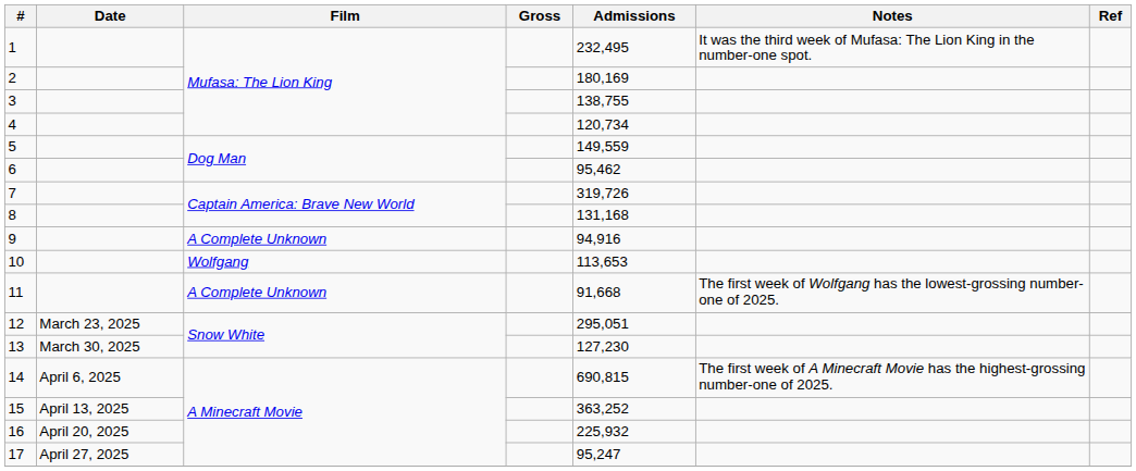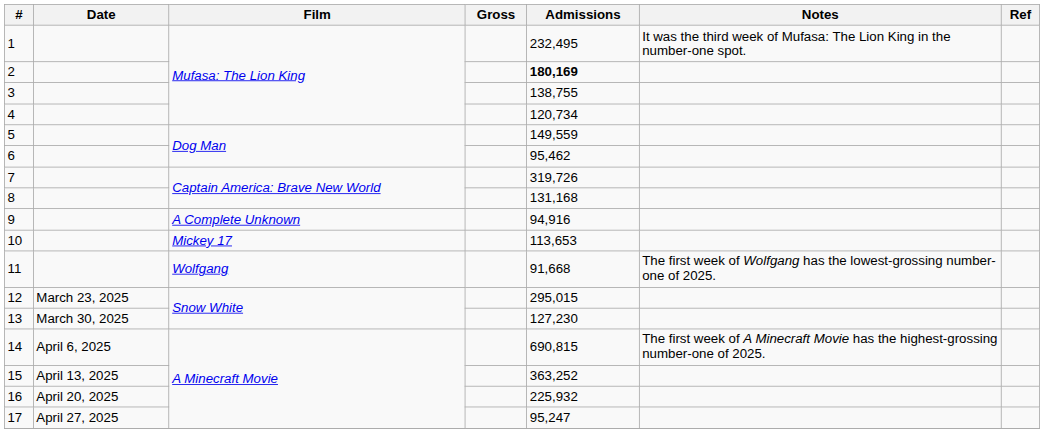2 | Admissions: normal -> bold
10 | Film: Wolfgang -> Mickey 17
11 | Film: A Complete Unknown -> Wolfgang
12 | Admissions: 295,051 -> 295,015
